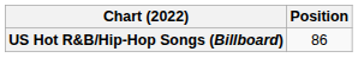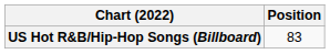US Hot R&B/Hip-Hop Songs (Billboard) | Position: 86 -> 83
